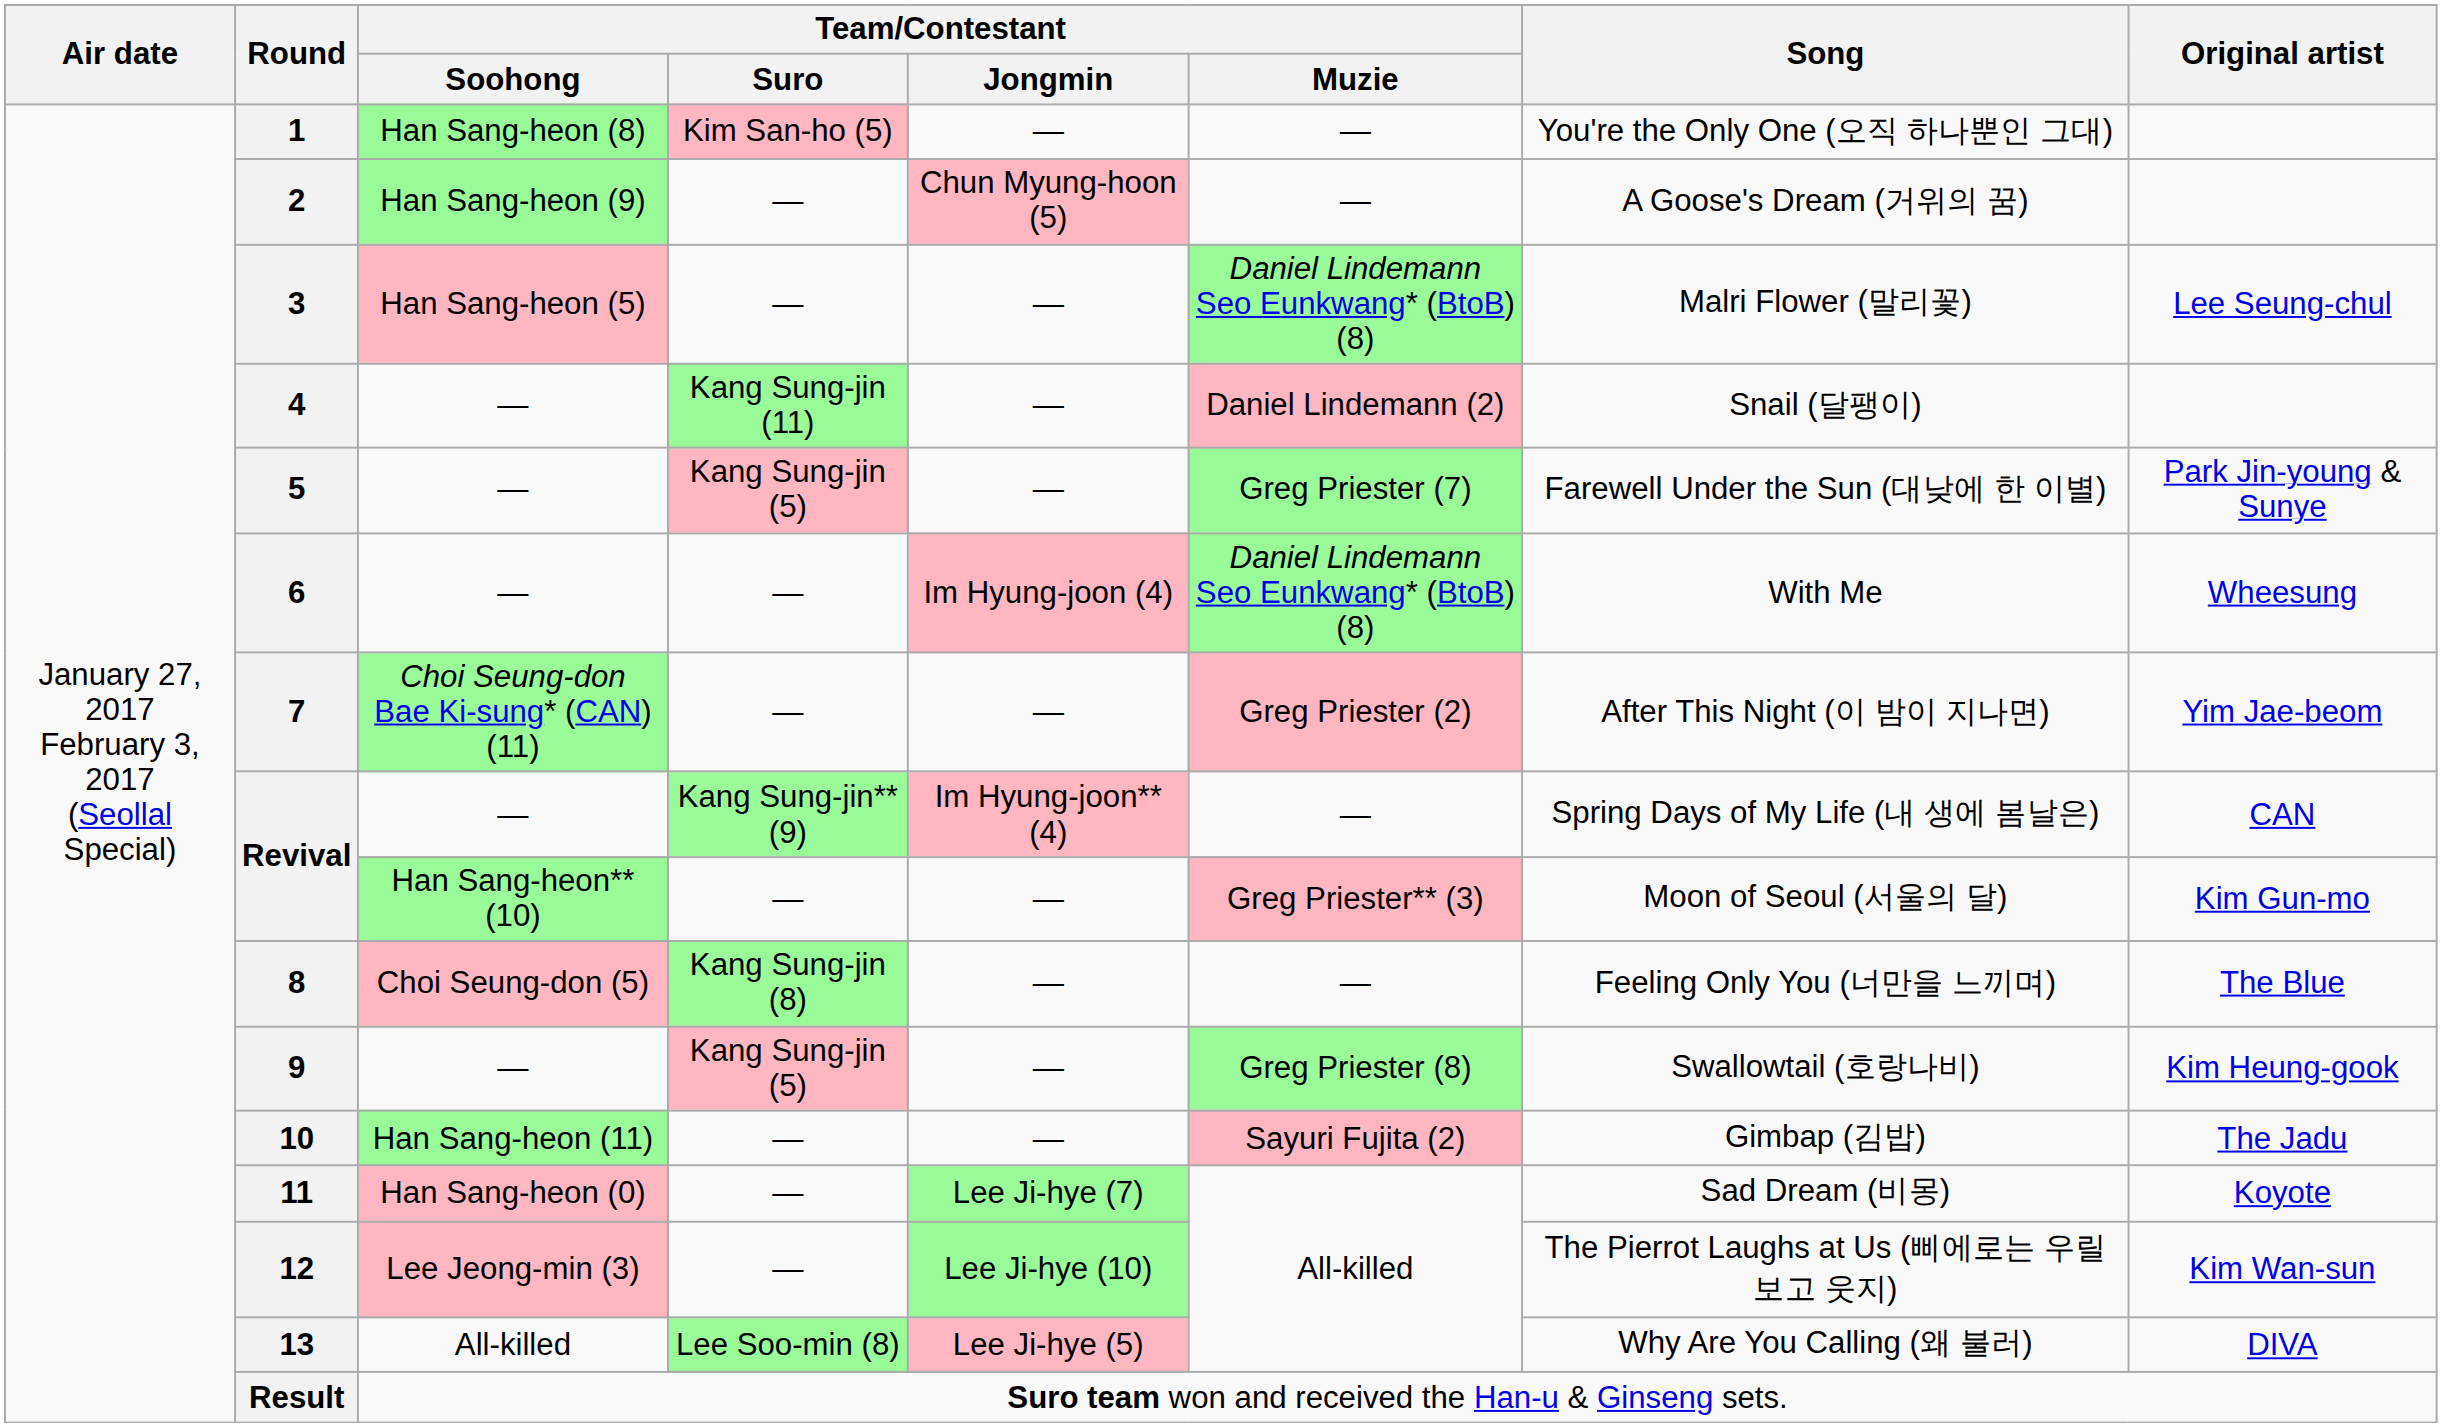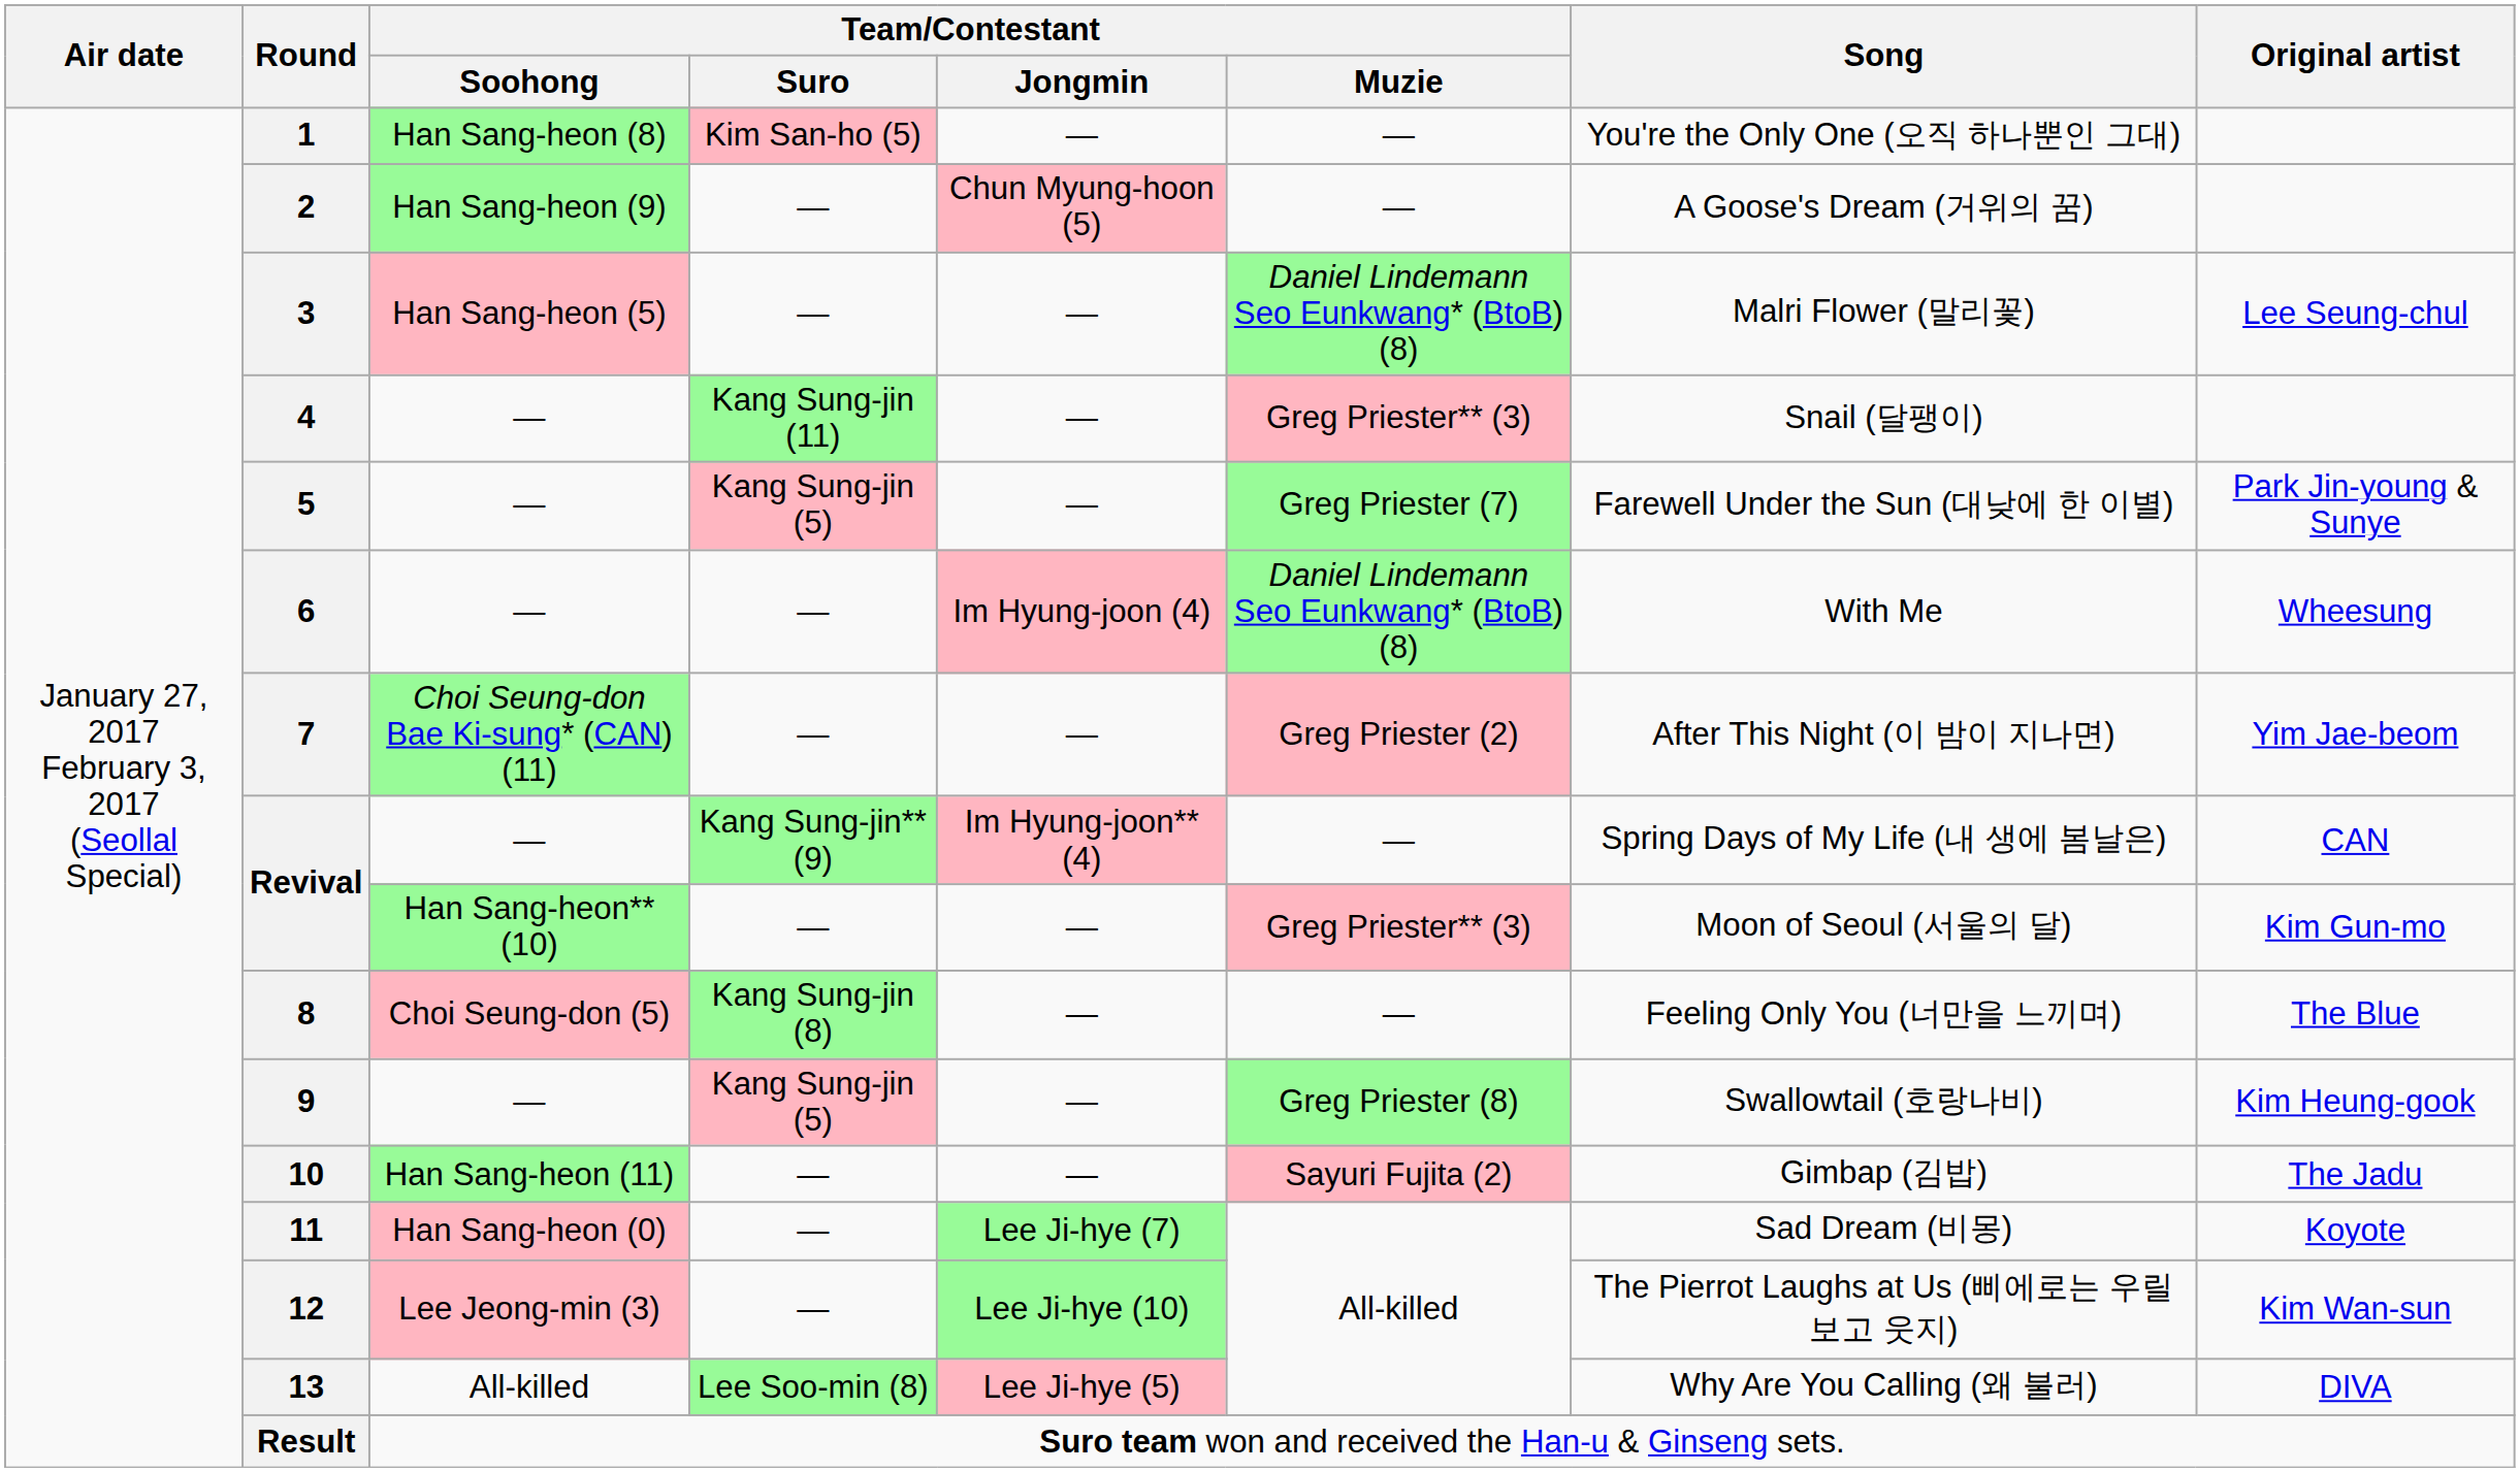4 | Team/Contestant / Muzie: Daniel Lindemann (2) -> Greg Priester** (3)
